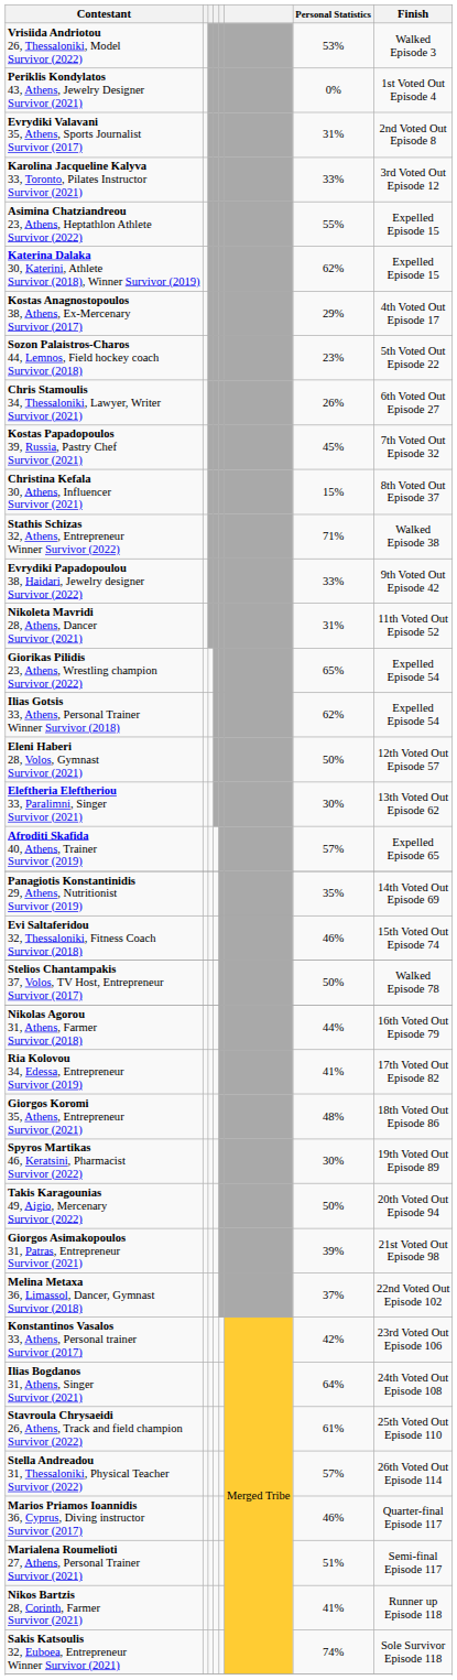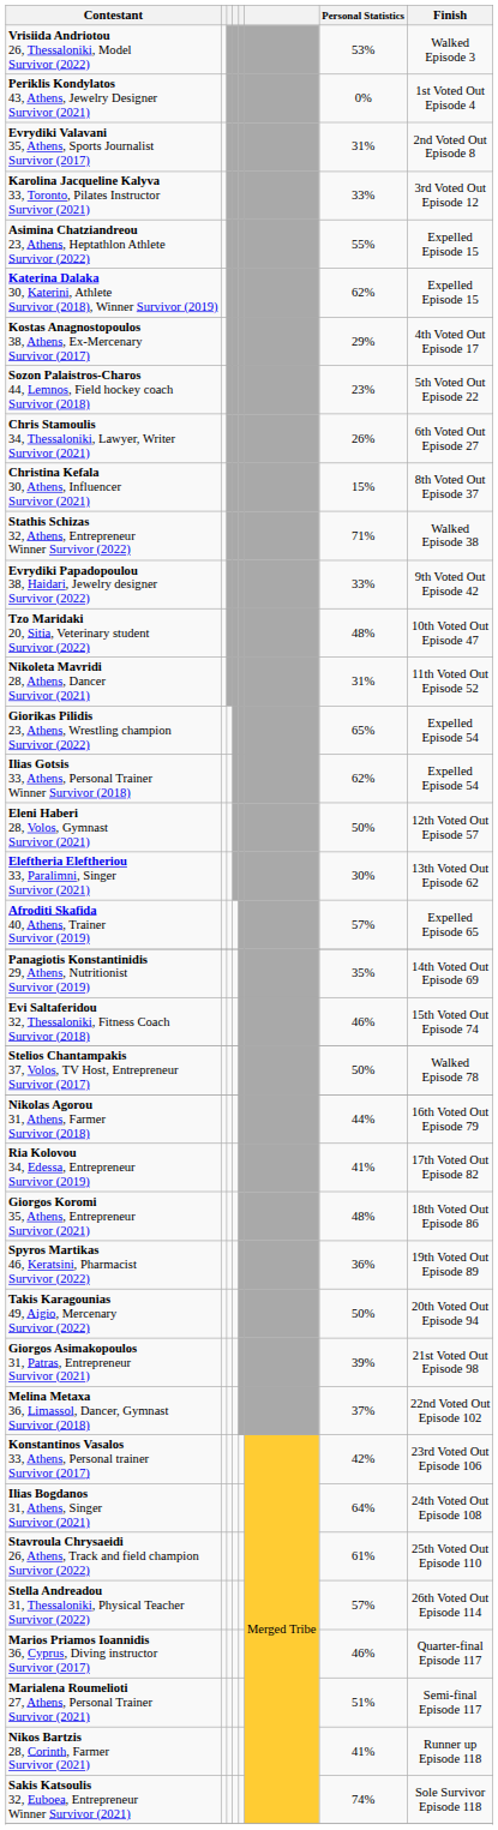- row: Kostas Papadopoulos 39, Russia, Pastry Chef Survivor (2021) | 45% | 7th Voted Out Episode 32
+ row: Tzo Maridaki 20, Sitia, Veterinary student Survivor (2022) | 48% | 10th Voted Out Episode 47
Spyros Martikas 46, Keratsini, Pharmacist Survivor (2022) | Personal Statistics: 30% -> 36%
